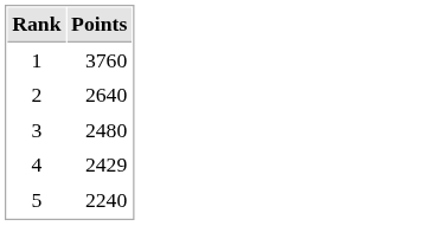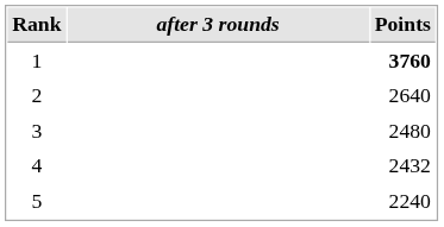+ column: after 3 rounds
1 | Points: normal -> bold
4 | Points: 2429 -> 2432
